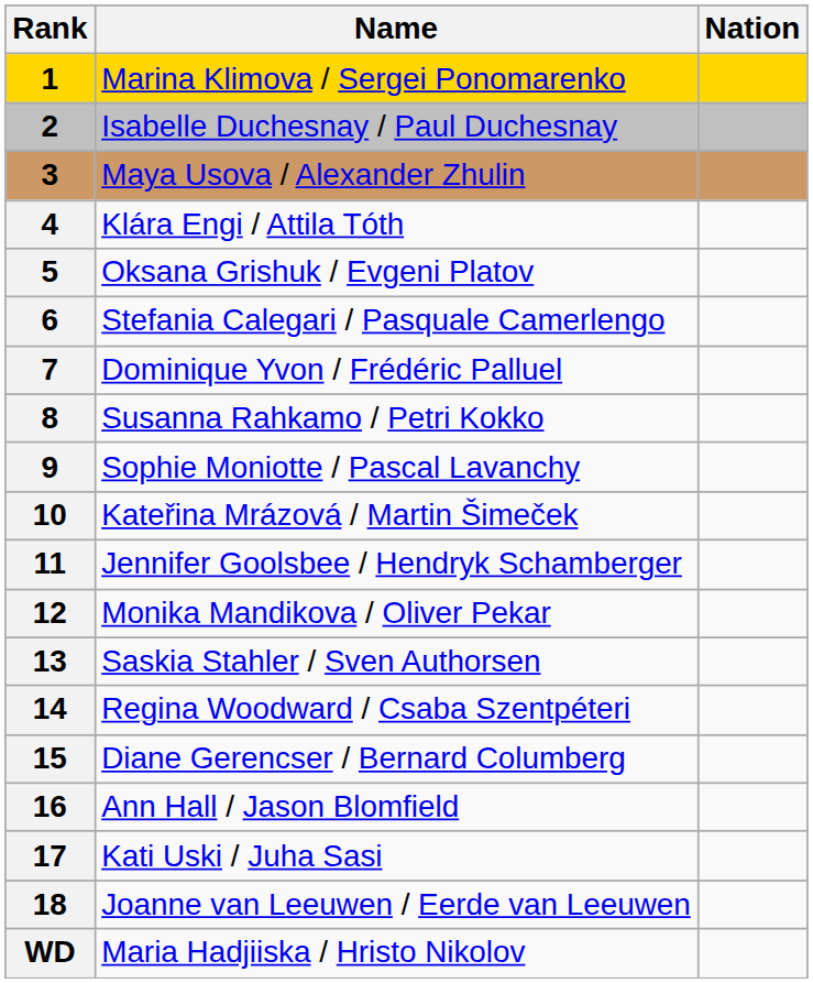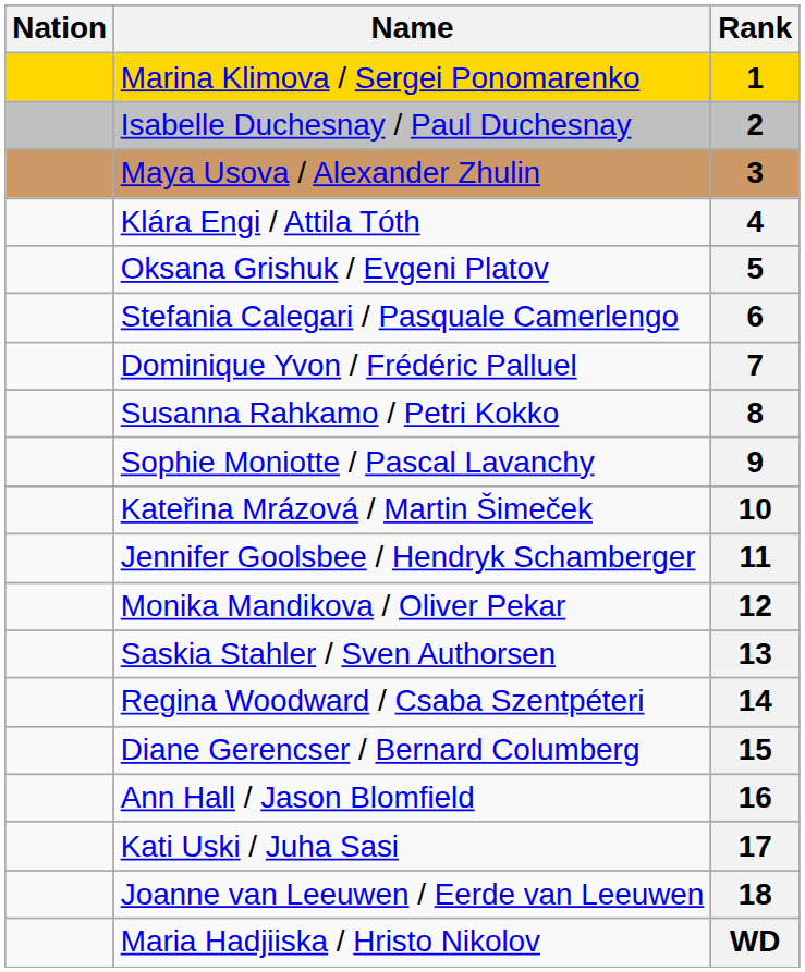columns swapped: Rank <-> Nation
